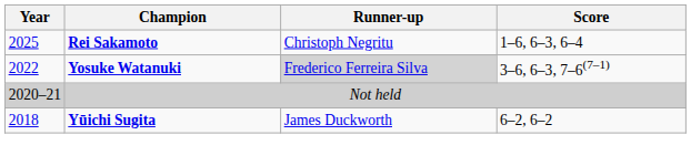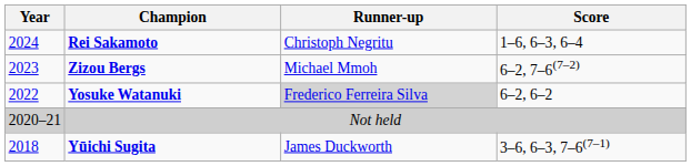Rei Sakamoto | Year: 2025 -> 2024
+ row: 2023 | Zizou Bergs | Michael Mmoh | 6–2, 7–6(7–2)
Yosuke Watanuki | Score: 3–6, 6–3, 7–6(7–1) -> 6–2, 6–2
Yūichi Sugita | Score: 6–2, 6–2 -> 3–6, 6–3, 7–6(7–1)
